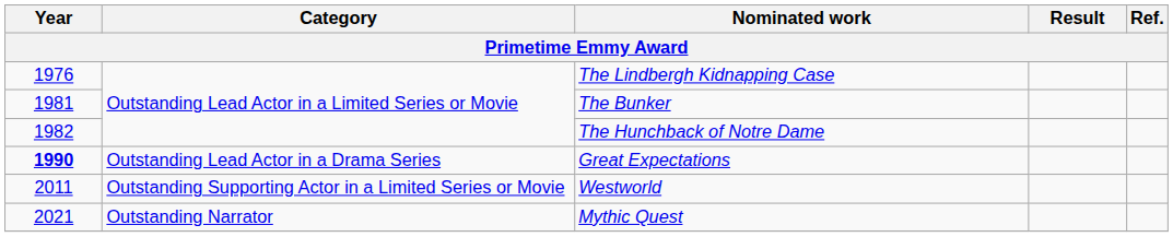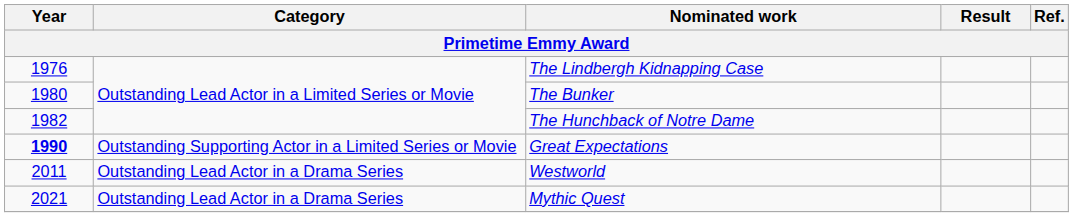The Bunker | Year: 1981 -> 1980
Great Expectations | Category: Outstanding Lead Actor in a Drama Series -> Outstanding Supporting Actor in a Limited Series or Movie
Westworld | Category: Outstanding Supporting Actor in a Limited Series or Movie -> Outstanding Lead Actor in a Drama Series
Mythic Quest | Category: Outstanding Narrator -> Outstanding Lead Actor in a Drama Series
